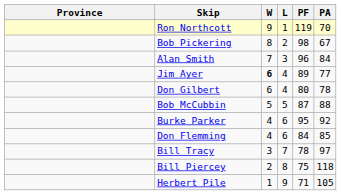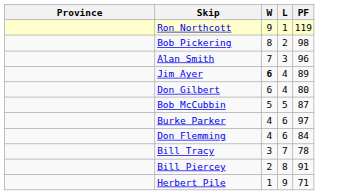- column: PA | 70 | 67 | 84 | 77 | 78 | 88 | 92 | 85 | 97 | 118 | 105
Burke Parker | PF: 95 -> 97
Bill Piercey | PF: 75 -> 91
